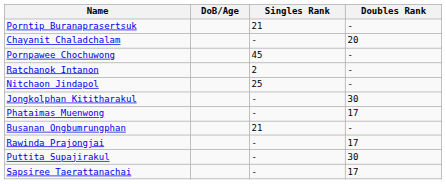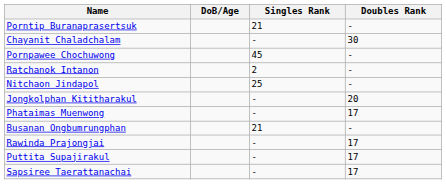Chayanit Chaladchalam | Doubles Rank: 20 -> 30
Jongkolphan Kititharakul | Doubles Rank: 30 -> 20
Puttita Supajirakul | Doubles Rank: 30 -> 17
